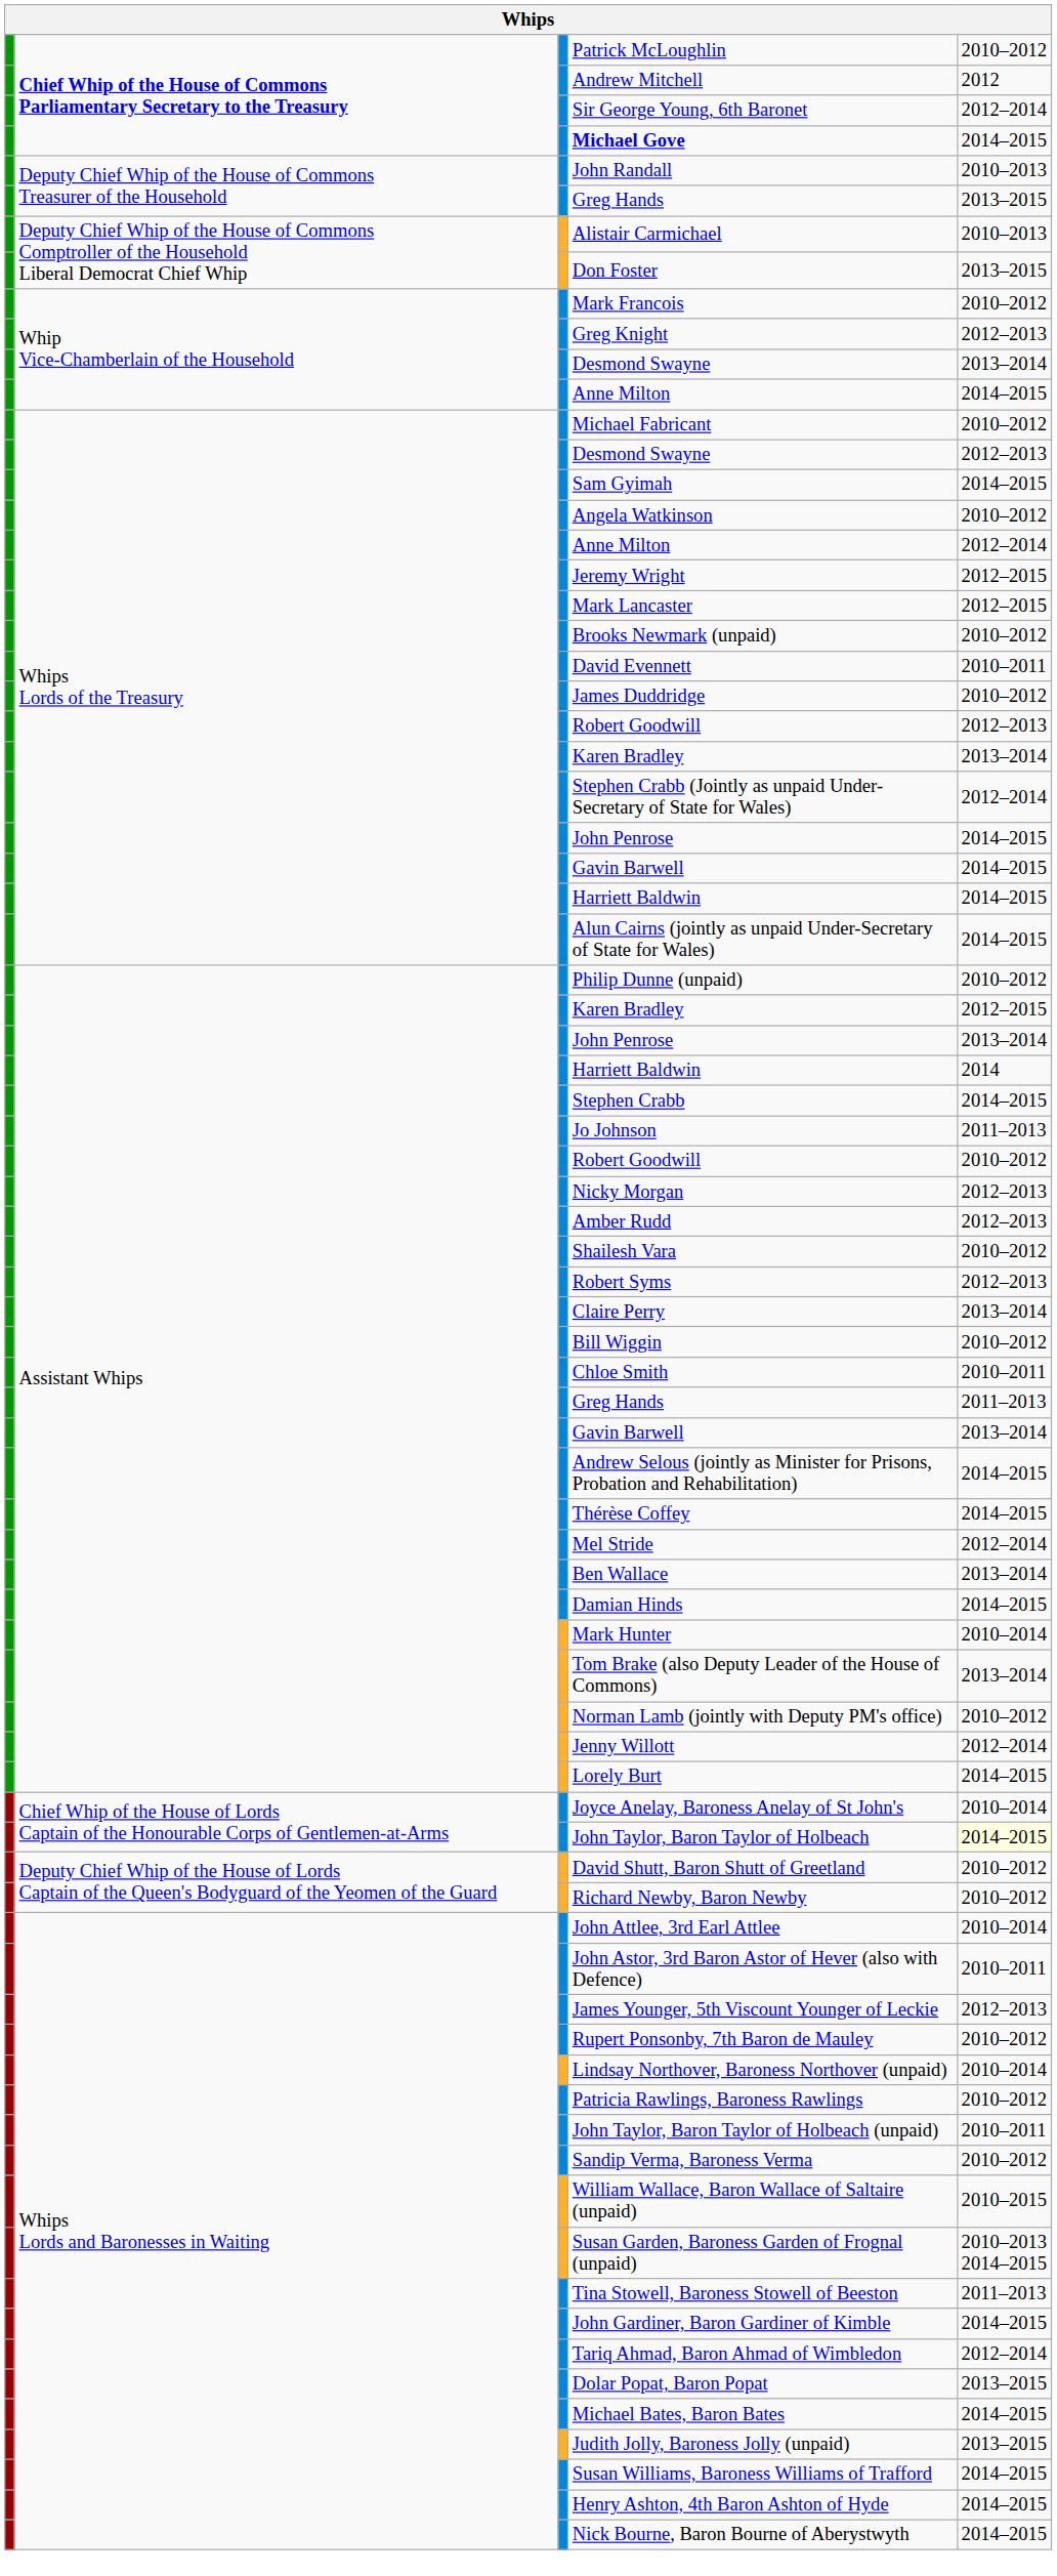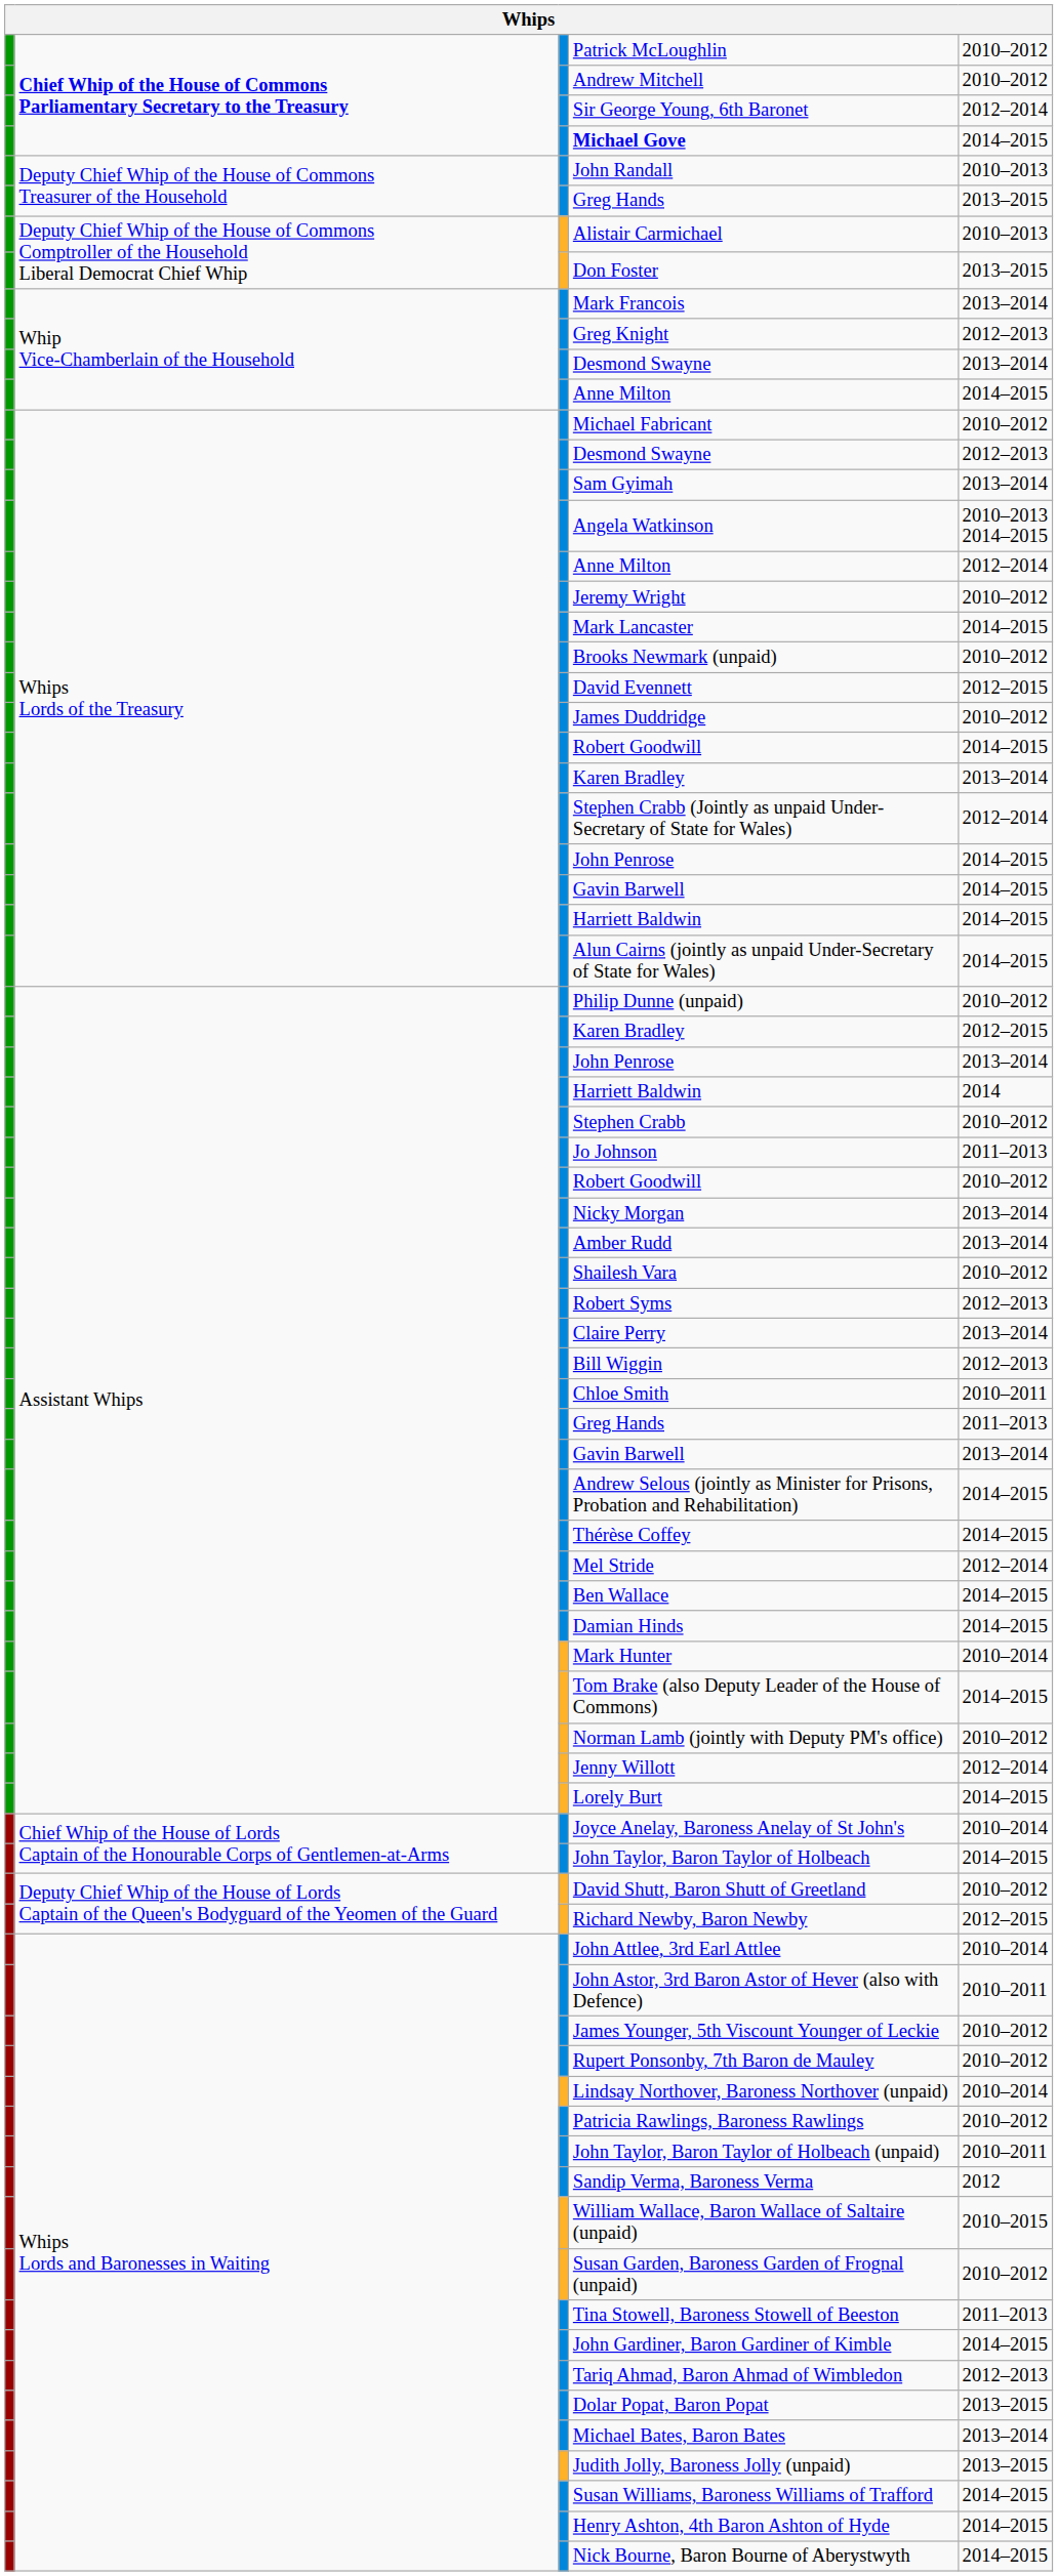Andrew Mitchell | column 5: 2012 -> 2010–2012
Mark Francois | column 5: 2010–2012 -> 2013–2014
Sam Gyimah | column 5: 2014–2015 -> 2013–2014
Angela Watkinson | column 5: 2010–2012 -> 2010–2013 2014–2015
Jeremy Wright | column 5: 2012–2015 -> 2010–2012
Mark Lancaster | column 5: 2012–2015 -> 2014–2015
David Evennett | column 5: 2010–2011 -> 2012–2015
Whips Lords of the Treasury / Robert Goodwill | column 5: 2012–2013 -> 2014–2015
Stephen Crabb | column 5: 2014–2015 -> 2010–2012
Nicky Morgan | column 5: 2012–2013 -> 2013–2014
Amber Rudd | column 5: 2012–2013 -> 2013–2014
Bill Wiggin | column 5: 2010–2012 -> 2012–2013
Ben Wallace | column 5: 2013–2014 -> 2014–2015
Tom Brake (also Deputy Leader of the House of Commons) | column 5: 2013–2014 -> 2014–2015
John Taylor, Baron Taylor of Holbeach | column 5: lightyellow background -> no background
Richard Newby, Baron Newby | column 5: 2010–2012 -> 2012–2015
James Younger, 5th Viscount Younger of Leckie | column 5: 2012–2013 -> 2010–2012
Sandip Verma, Baroness Verma | column 5: 2010–2012 -> 2012
Susan Garden, Baroness Garden of Frognal (unpaid) | column 5: 2010–2013 2014–2015 -> 2010–2012
Tariq Ahmad, Baron Ahmad of Wimbledon | column 5: 2012–2014 -> 2012–2013
Michael Bates, Baron Bates | column 5: 2014–2015 -> 2013–2014
